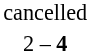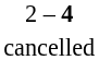rows swapped: cancelled <-> 2 – 4
